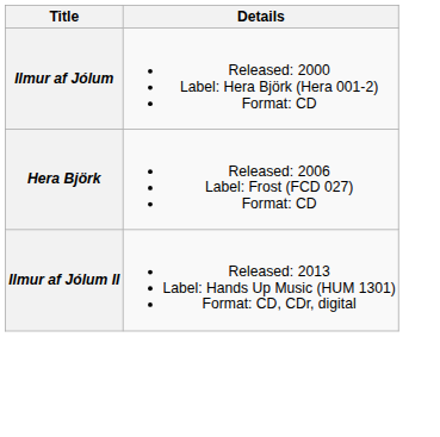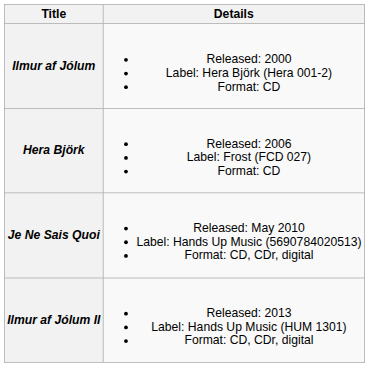+ row: Je Ne Sais Quoi | Released: May 2010 Label: Hands Up Music (5690784020513) Format: CD, CDr, digital
